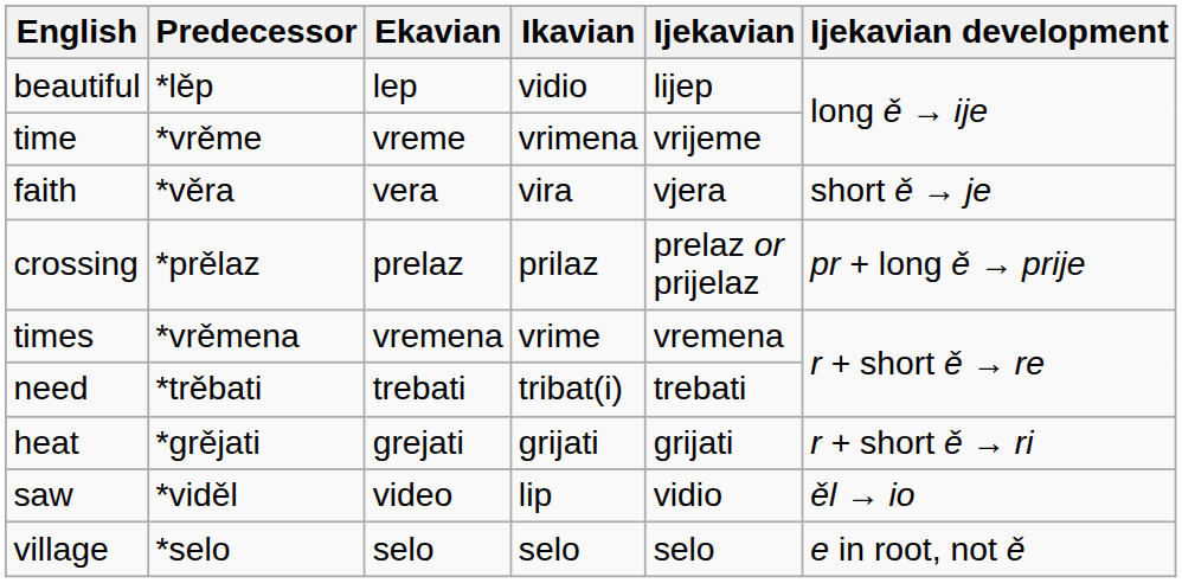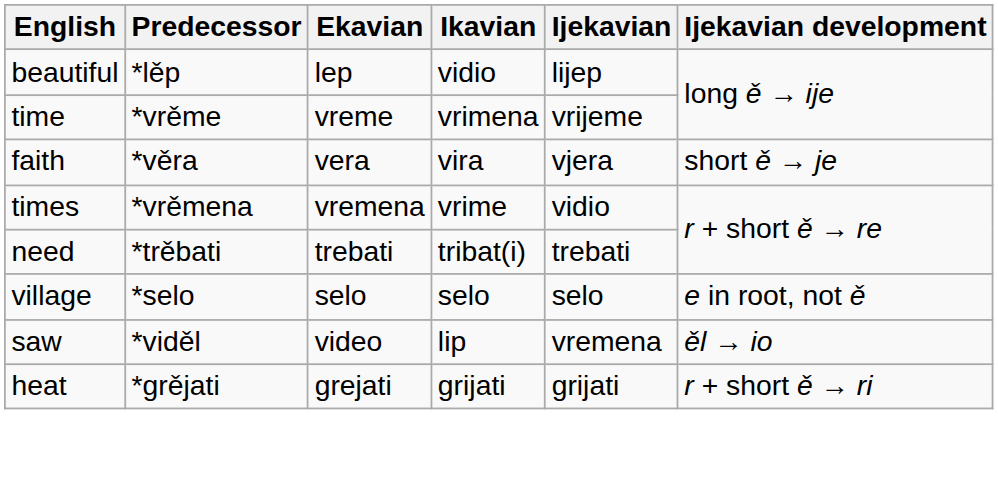- row: crossing | *prělaz | prelaz | prilaz | prеlaz or prijelaz | pr + long ě → prije
times | Ijekavian: vremena -> vidio
rows swapped: heat <-> village
saw | Ijekavian: vidio -> vremena
